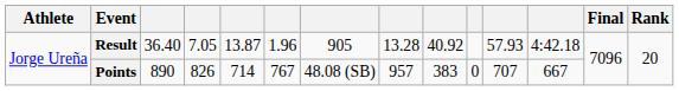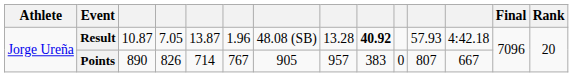Result | column 3: 36.40 -> 10.87
Result | column 7: 905 -> 48.08 (SB)
Result | column 9: normal -> bold
Points | column 7: 48.08 (SB) -> 905
Points | column 11: 707 -> 807
